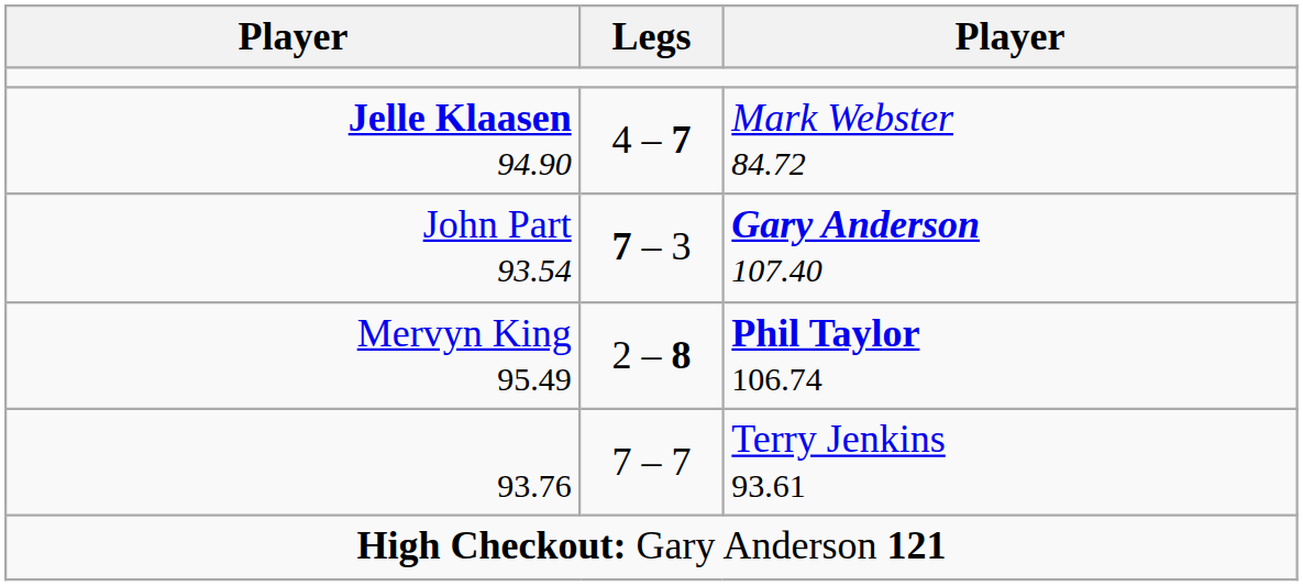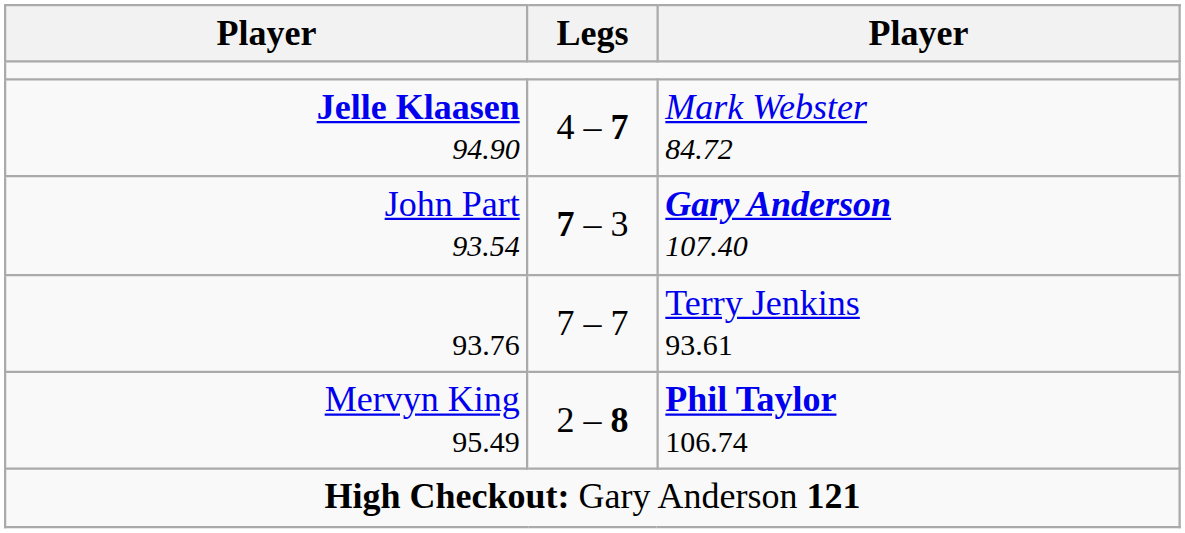rows swapped: 93.76 <-> Mervyn King 95.49
